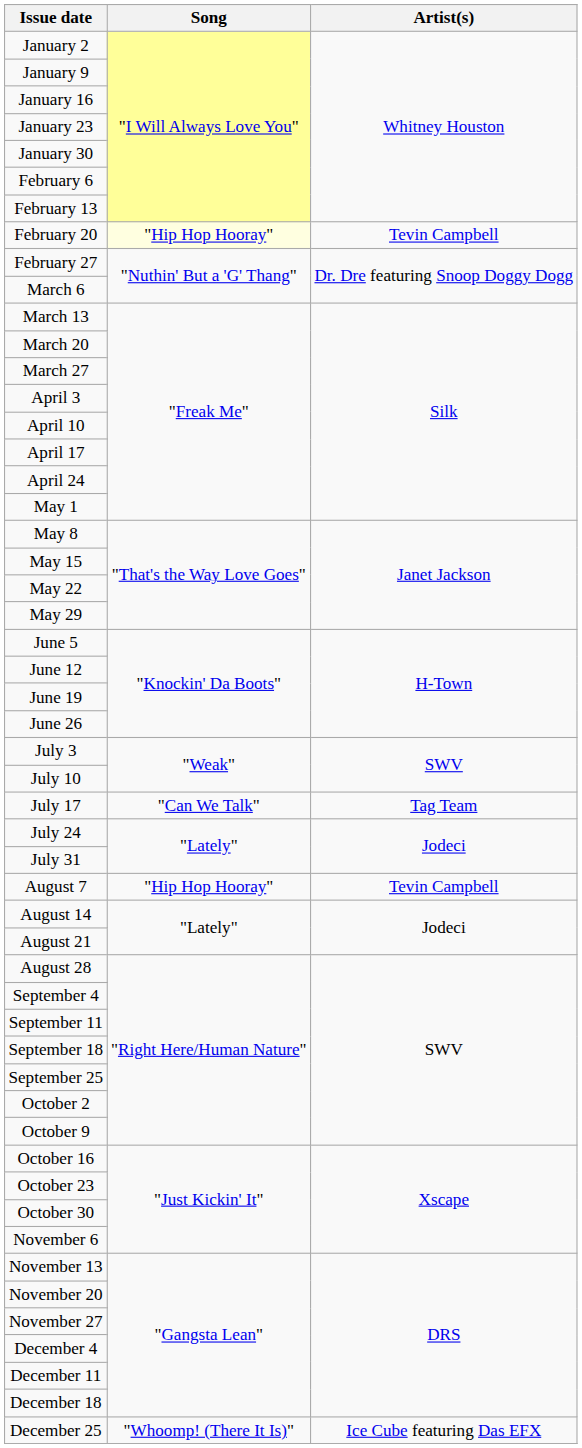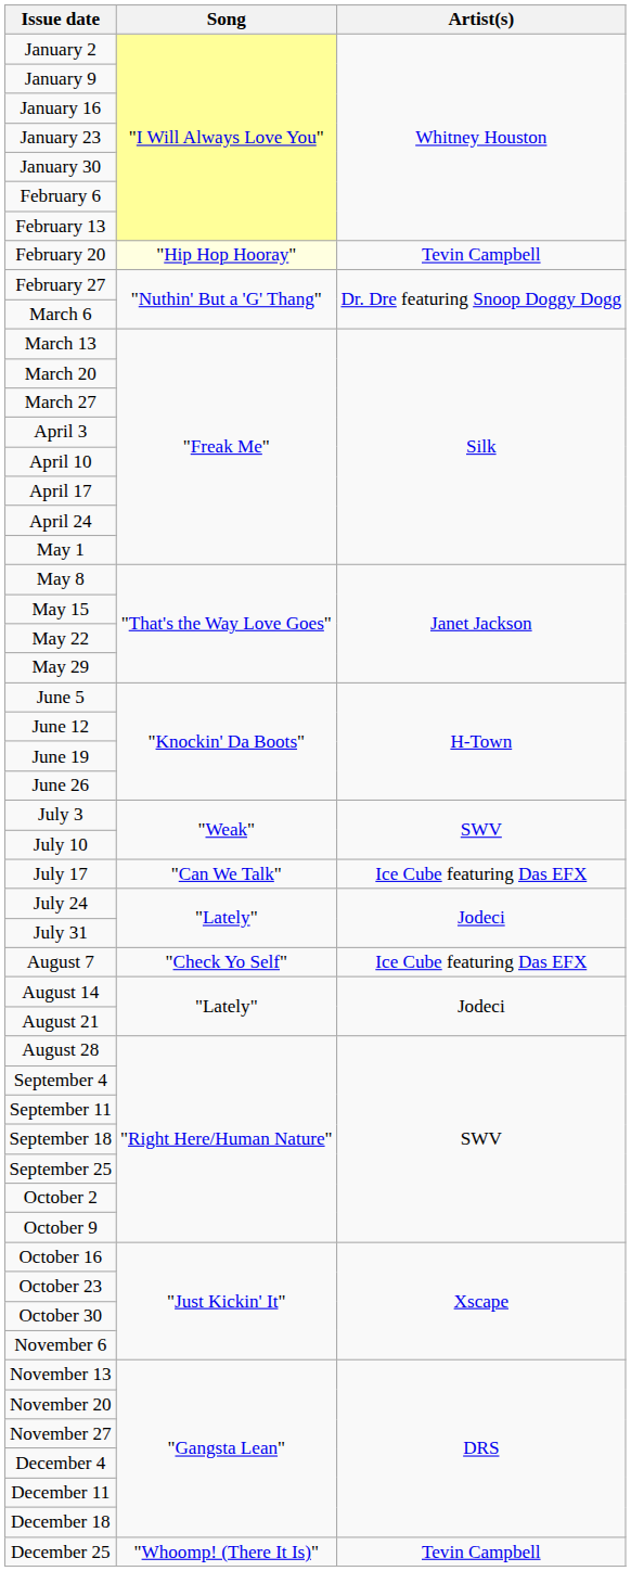July 17 | Artist(s): Tag Team -> Ice Cube featuring Das EFX
August 7 | Song: "Hip Hop Hooray" -> "Check Yo Self"
August 7 | Artist(s): Tevin Campbell -> Ice Cube featuring Das EFX
December 25 | Artist(s): Ice Cube featuring Das EFX -> Tevin Campbell
